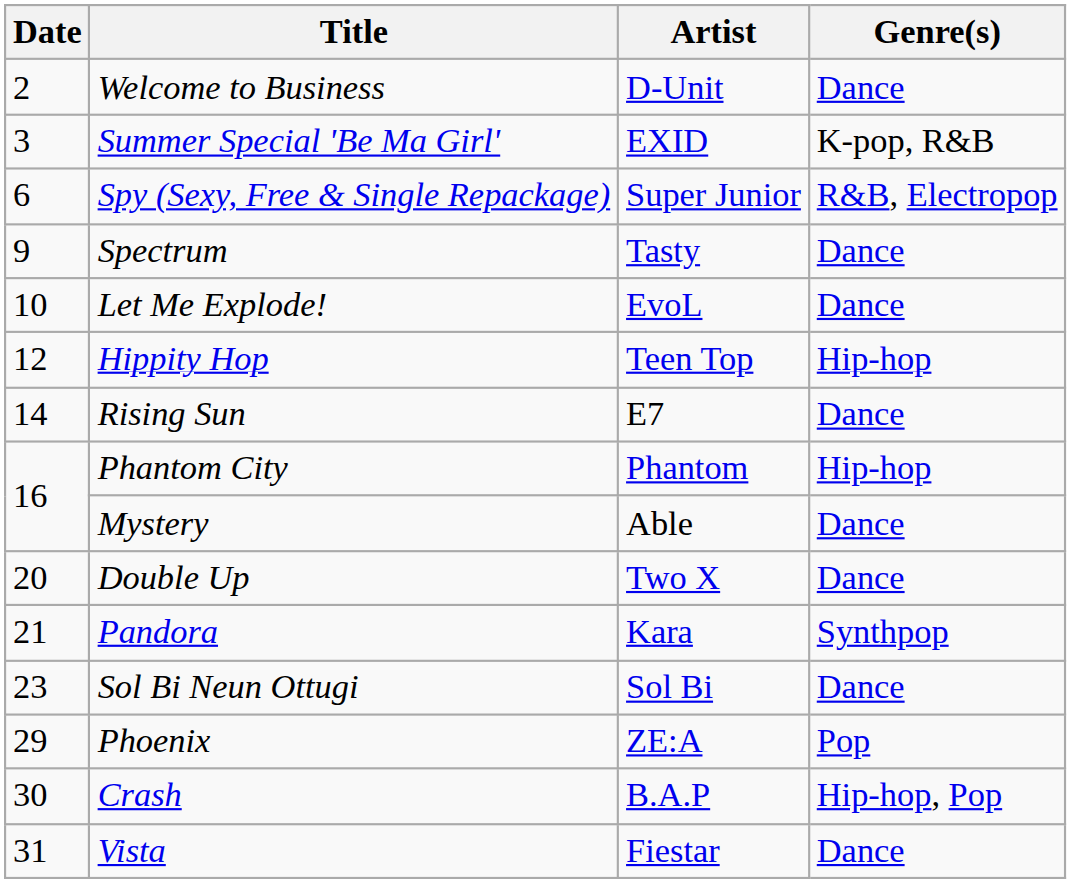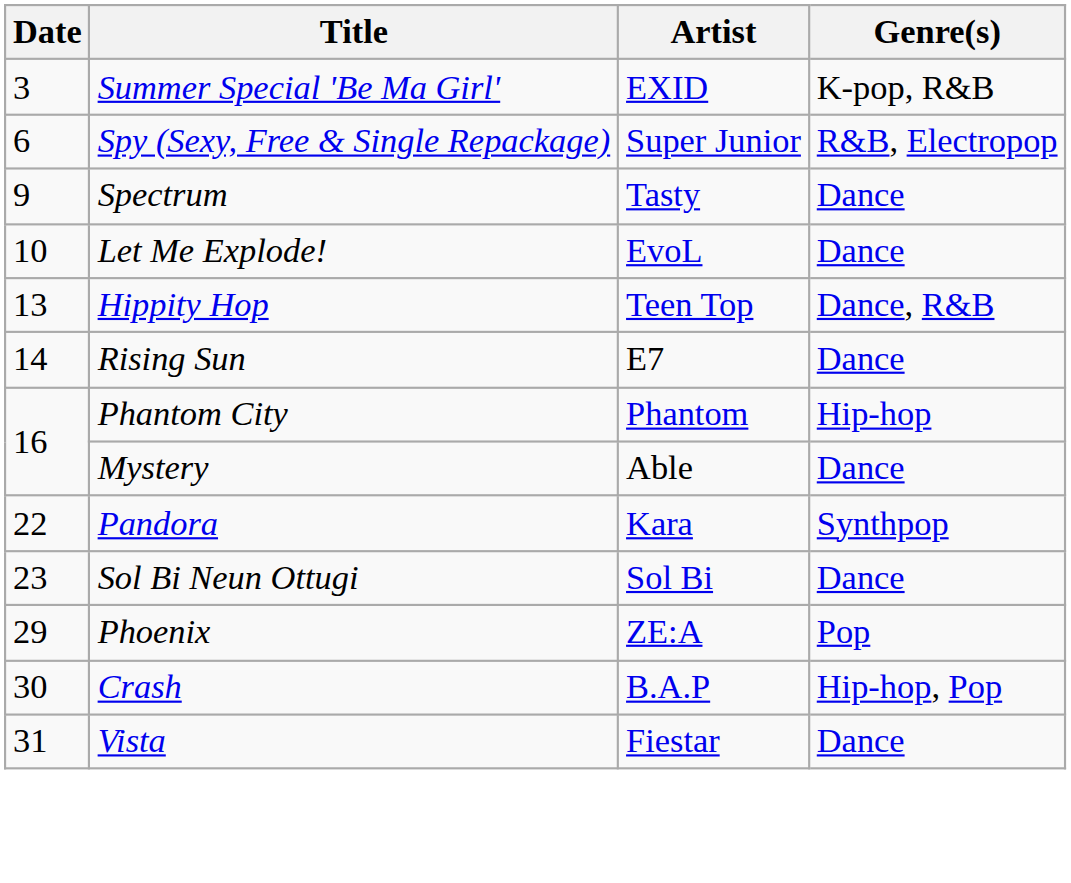- row: 2 | Welcome to Business | D-Unit | Dance
Hippity Hop | Date: 12 -> 13
Hippity Hop | Genre(s): Hip-hop -> Dance, R&B
- row: 20 | Double Up | Two X | Dance
Pandora | Date: 21 -> 22
